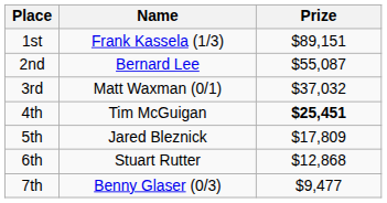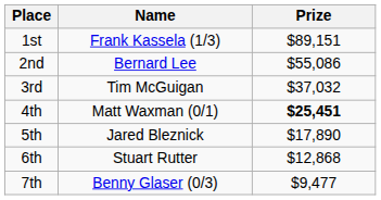2nd | Prize: $55,087 -> $55,086
3rd | Name: Matt Waxman (0/1) -> Tim McGuigan
4th | Name: Tim McGuigan -> Matt Waxman (0/1)
5th | Prize: $17,809 -> $17,890
